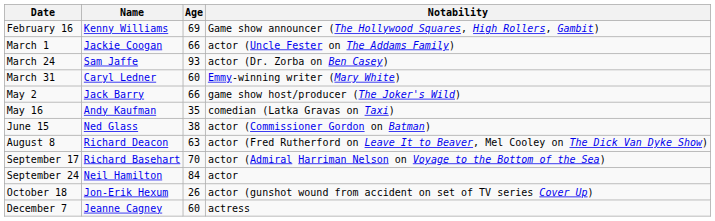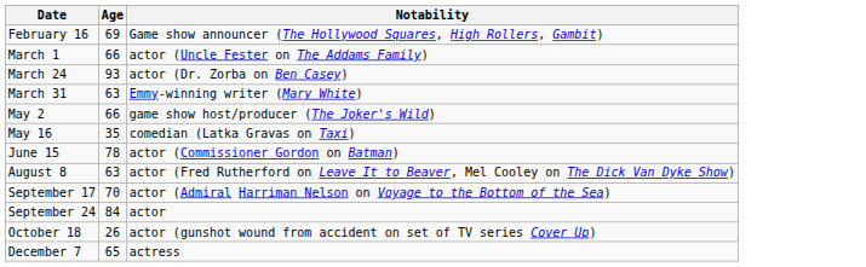- column: Name | Kenny Williams | Jackie Coogan | Sam Jaffe | Caryl Ledner | Jack Barry | Andy Kaufman | Ned Glass | Richard Deacon | Richard Basehart | Neil Hamilton | Jon-Erik Hexum | Jeanne Cagney
March 31 | Age: 60 -> 63
June 15 | Age: 38 -> 78
December 7 | Age: 60 -> 65
